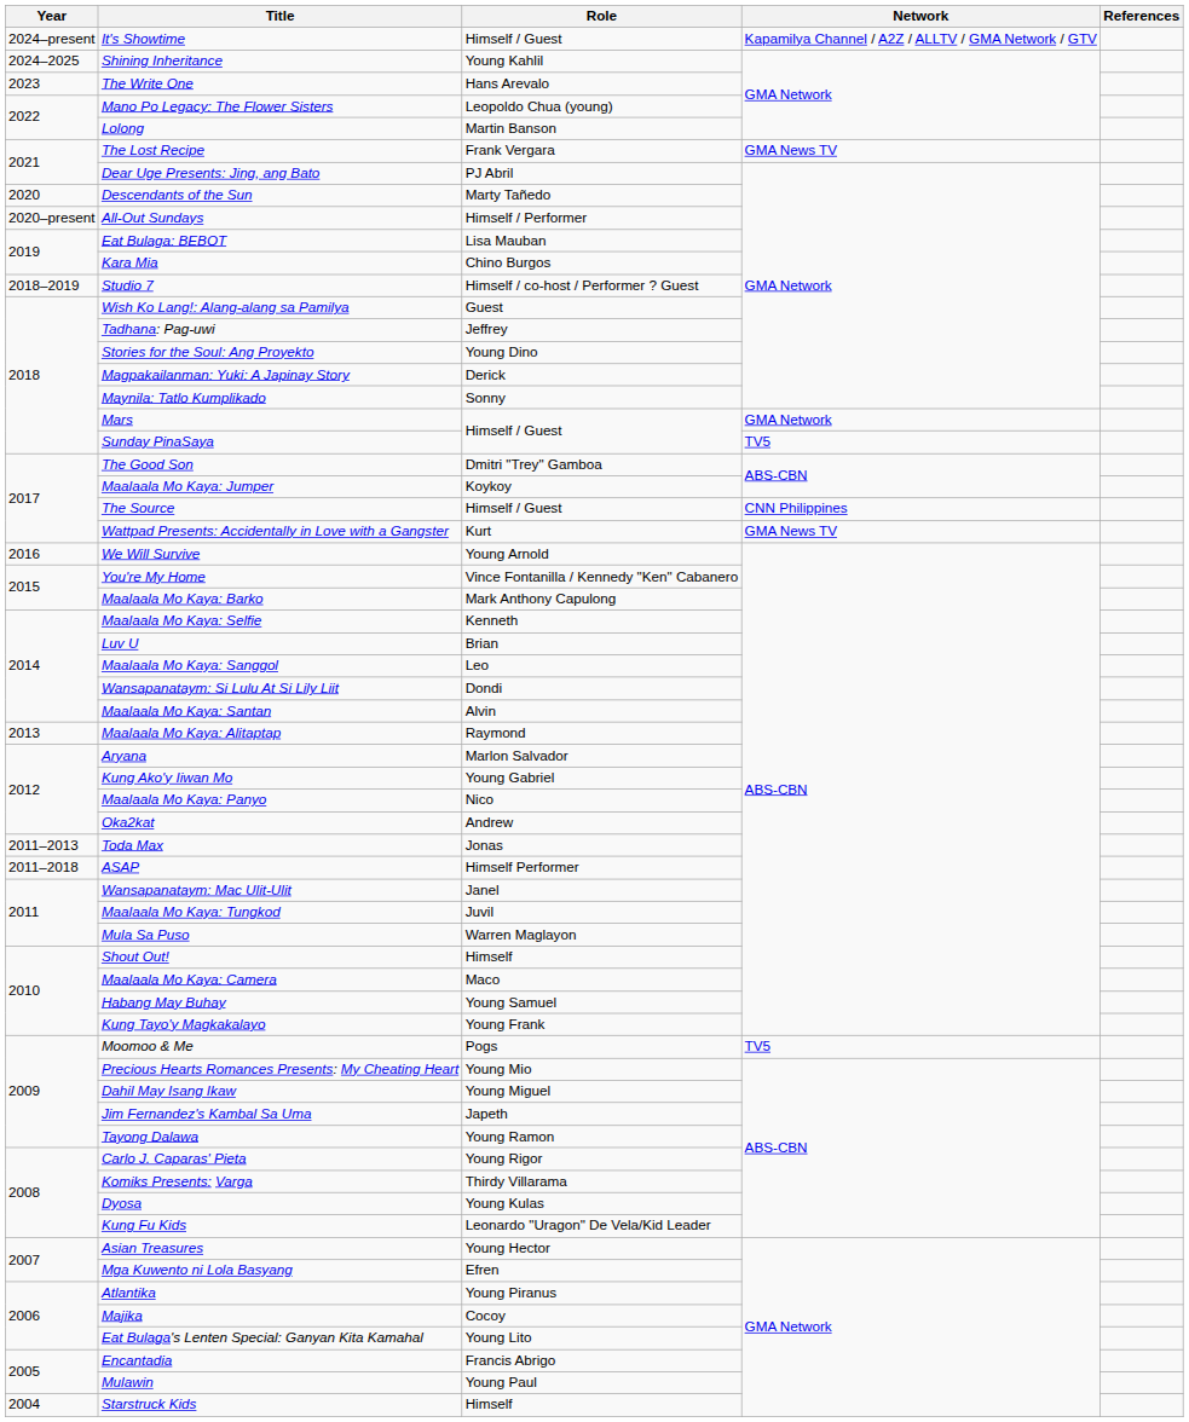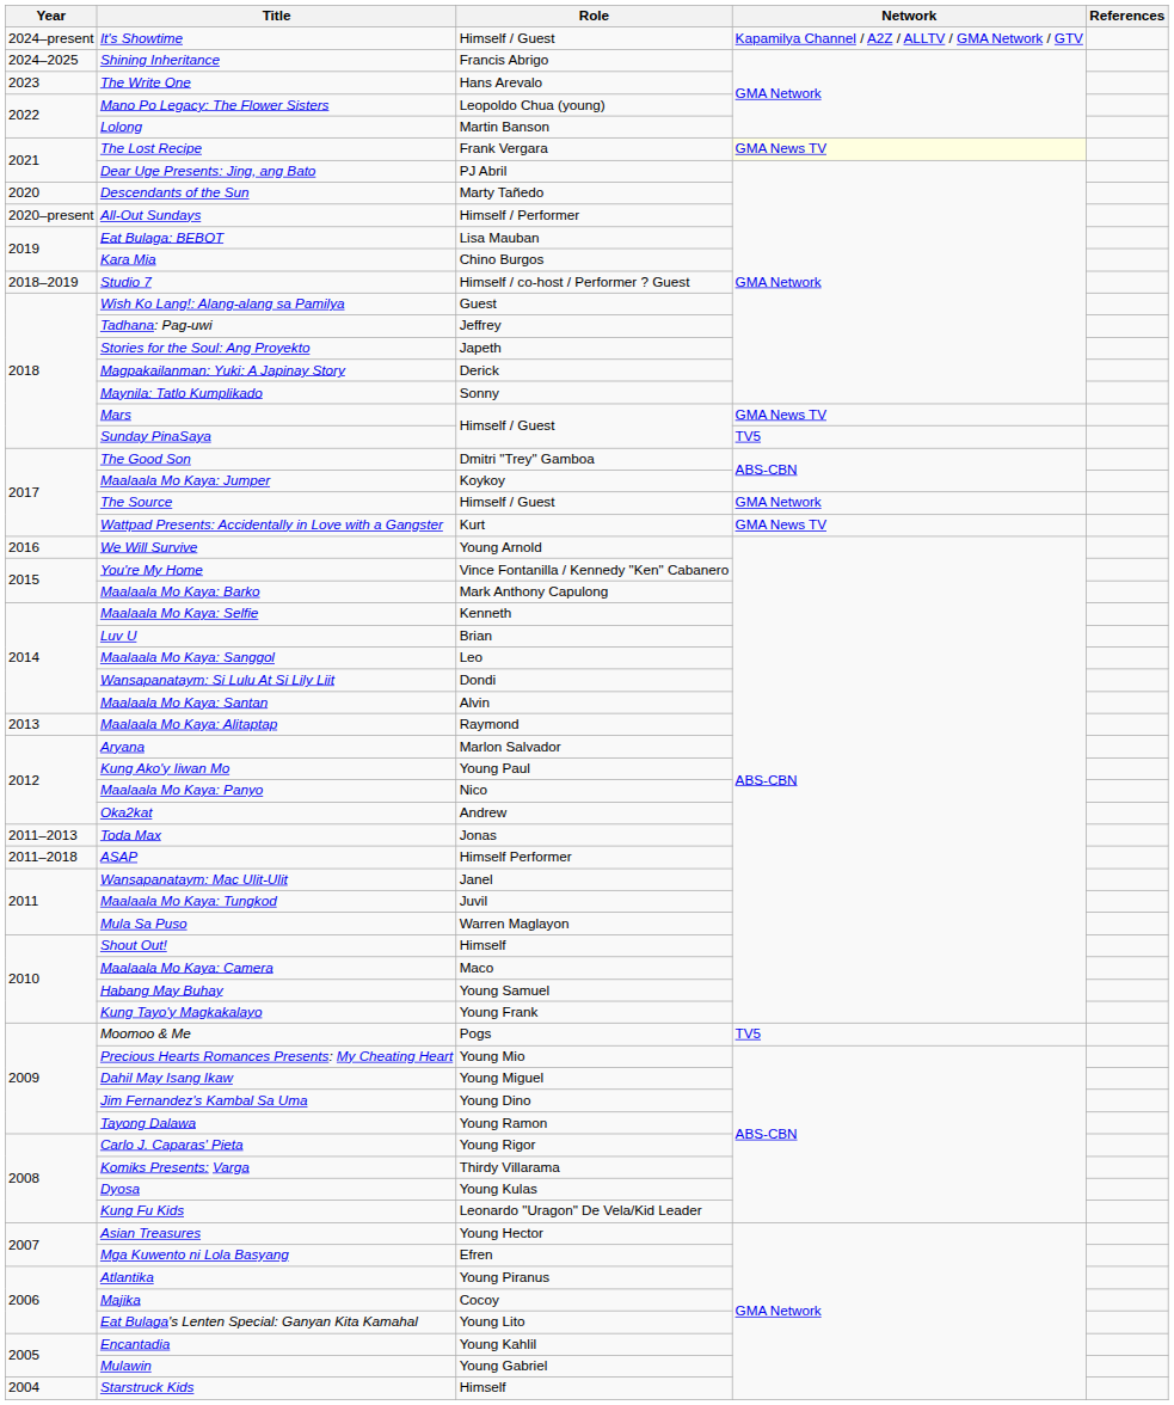Shining Inheritance | Role: Young Kahlil -> Francis Abrigo
The Lost Recipe | Network: no background -> lightyellow background
Stories for the Soul: Ang Proyekto | Role: Young Dino -> Japeth
Mars | Network: GMA Network -> GMA News TV
The Source | Network: CNN Philippines -> GMA Network
Kung Ako'y Iiwan Mo | Role: Young Gabriel -> Young Paul
Jim Fernandez's Kambal Sa Uma | Role: Japeth -> Young Dino
Encantadia | Role: Francis Abrigo -> Young Kahlil
Mulawin | Role: Young Paul -> Young Gabriel
